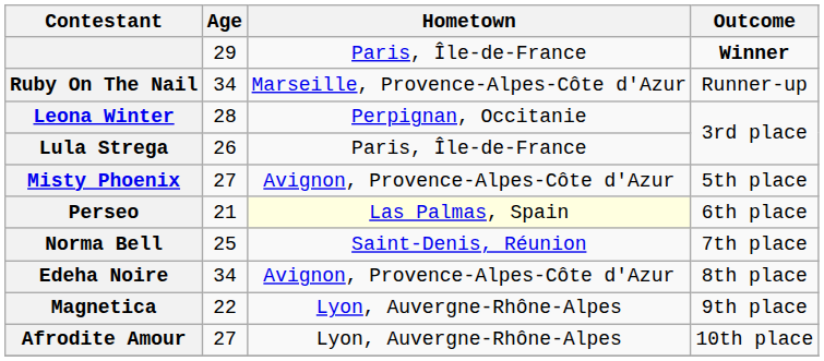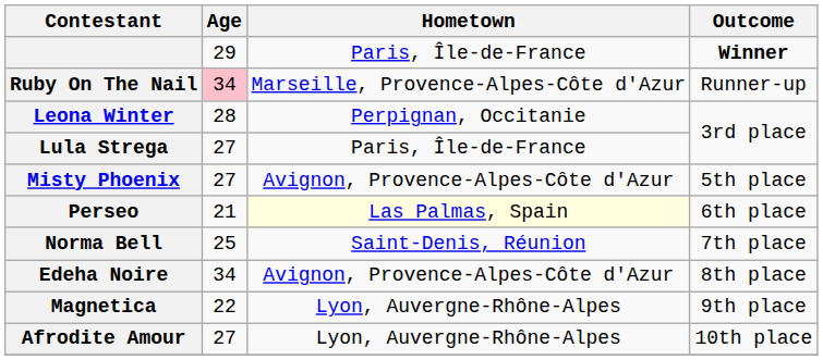Ruby On The Nail | Age: no background -> pink background
Lula Strega | Age: 26 -> 27
